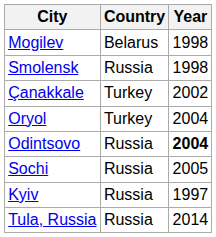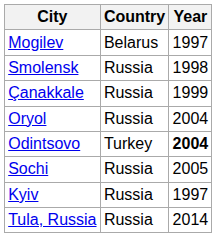Mogilev | Year: 1998 -> 1997
Çanakkale | Country: Turkey -> Russia
Çanakkale | Year: 2002 -> 1999
Oryol | Country: Turkey -> Russia
Odintsovo | Country: Russia -> Turkey
